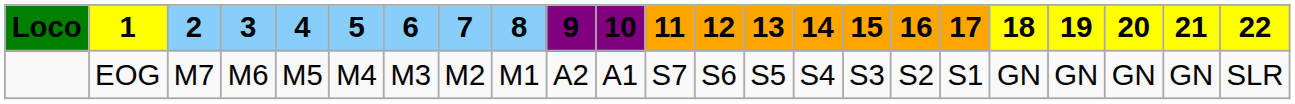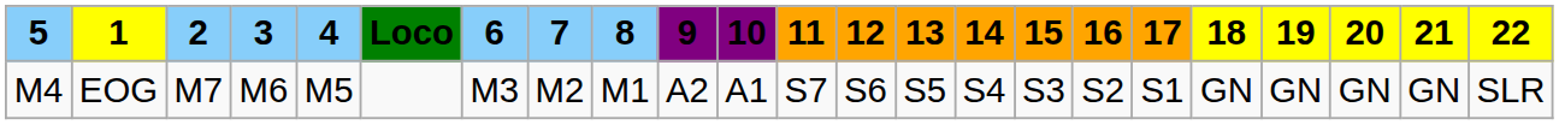columns swapped: Loco <-> 5
